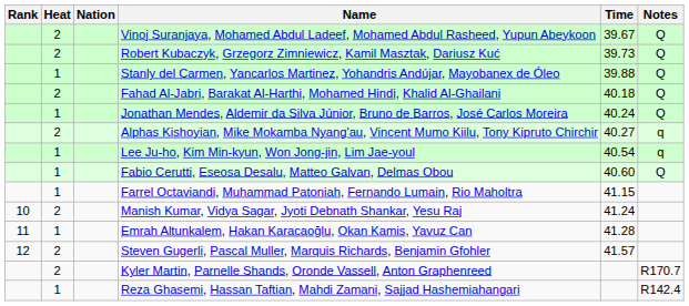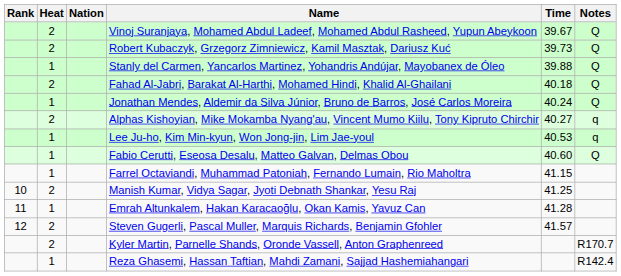Lee Ju-ho, Kim Min-kyun, Won Jong-jin, Lim Jae-youl | Time: 40.54 -> 40.53
Manish Kumar, Vidya Sagar, Jyoti Debnath Shankar, Yesu Raj | Time: 41.24 -> 41.25
